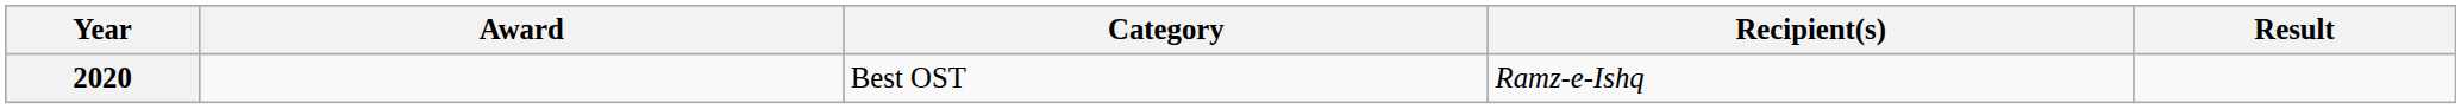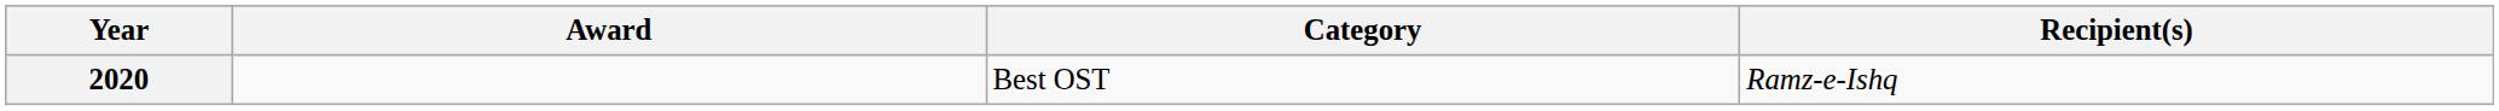- column: Result
